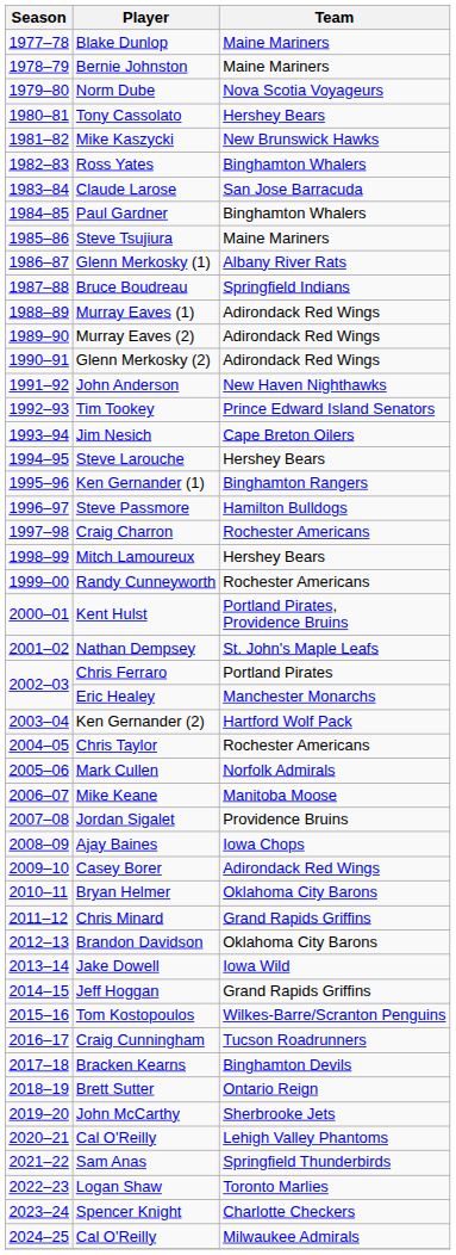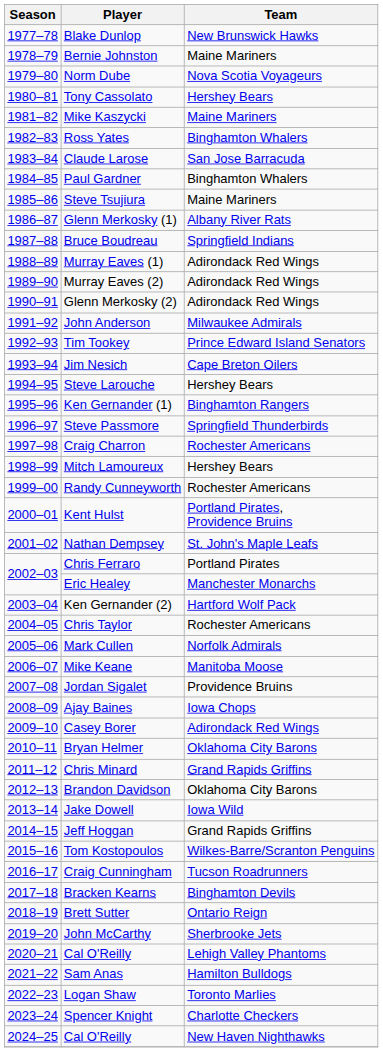Blake Dunlop | Team: Maine Mariners -> New Brunswick Hawks
Mike Kaszycki | Team: New Brunswick Hawks -> Maine Mariners
John Anderson | Team: New Haven Nighthawks -> Milwaukee Admirals
Steve Passmore | Team: Hamilton Bulldogs -> Springfield Thunderbirds
Sam Anas | Team: Springfield Thunderbirds -> Hamilton Bulldogs
2024–25 / Cal O'Reilly | Team: Milwaukee Admirals -> New Haven Nighthawks
